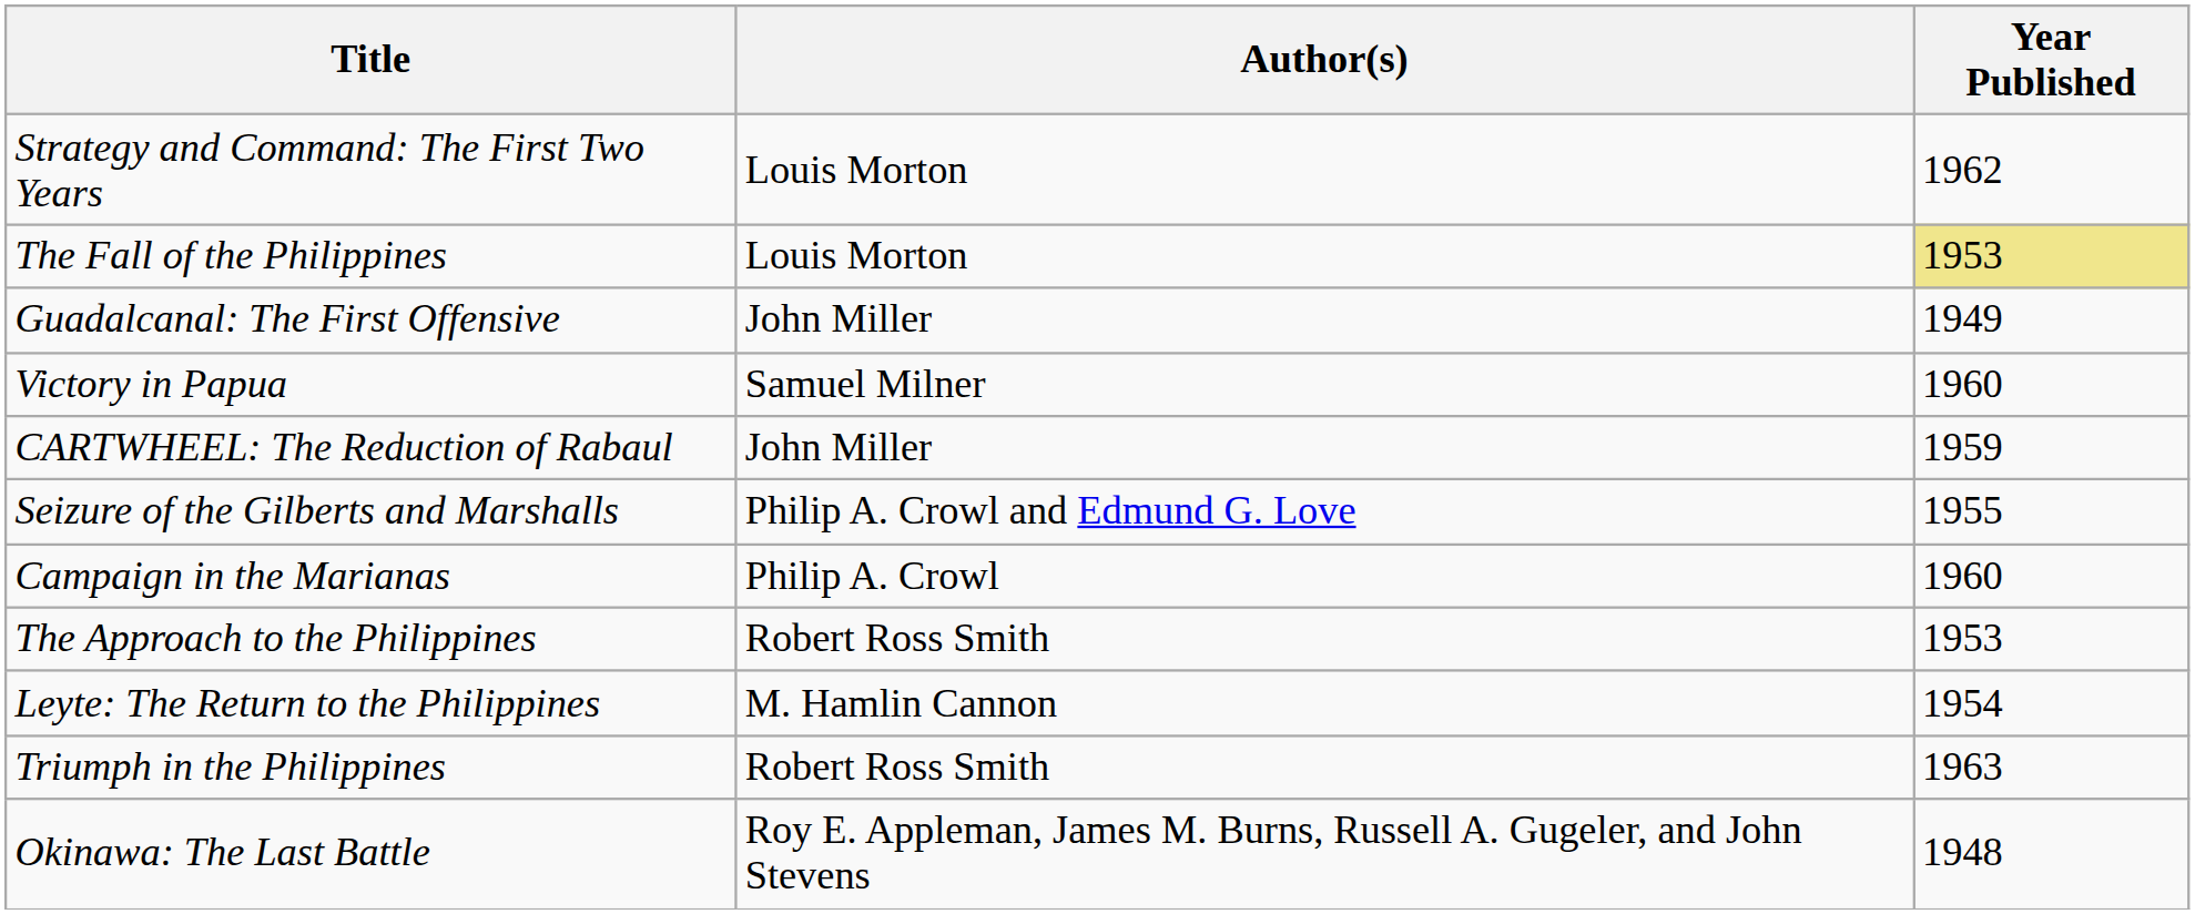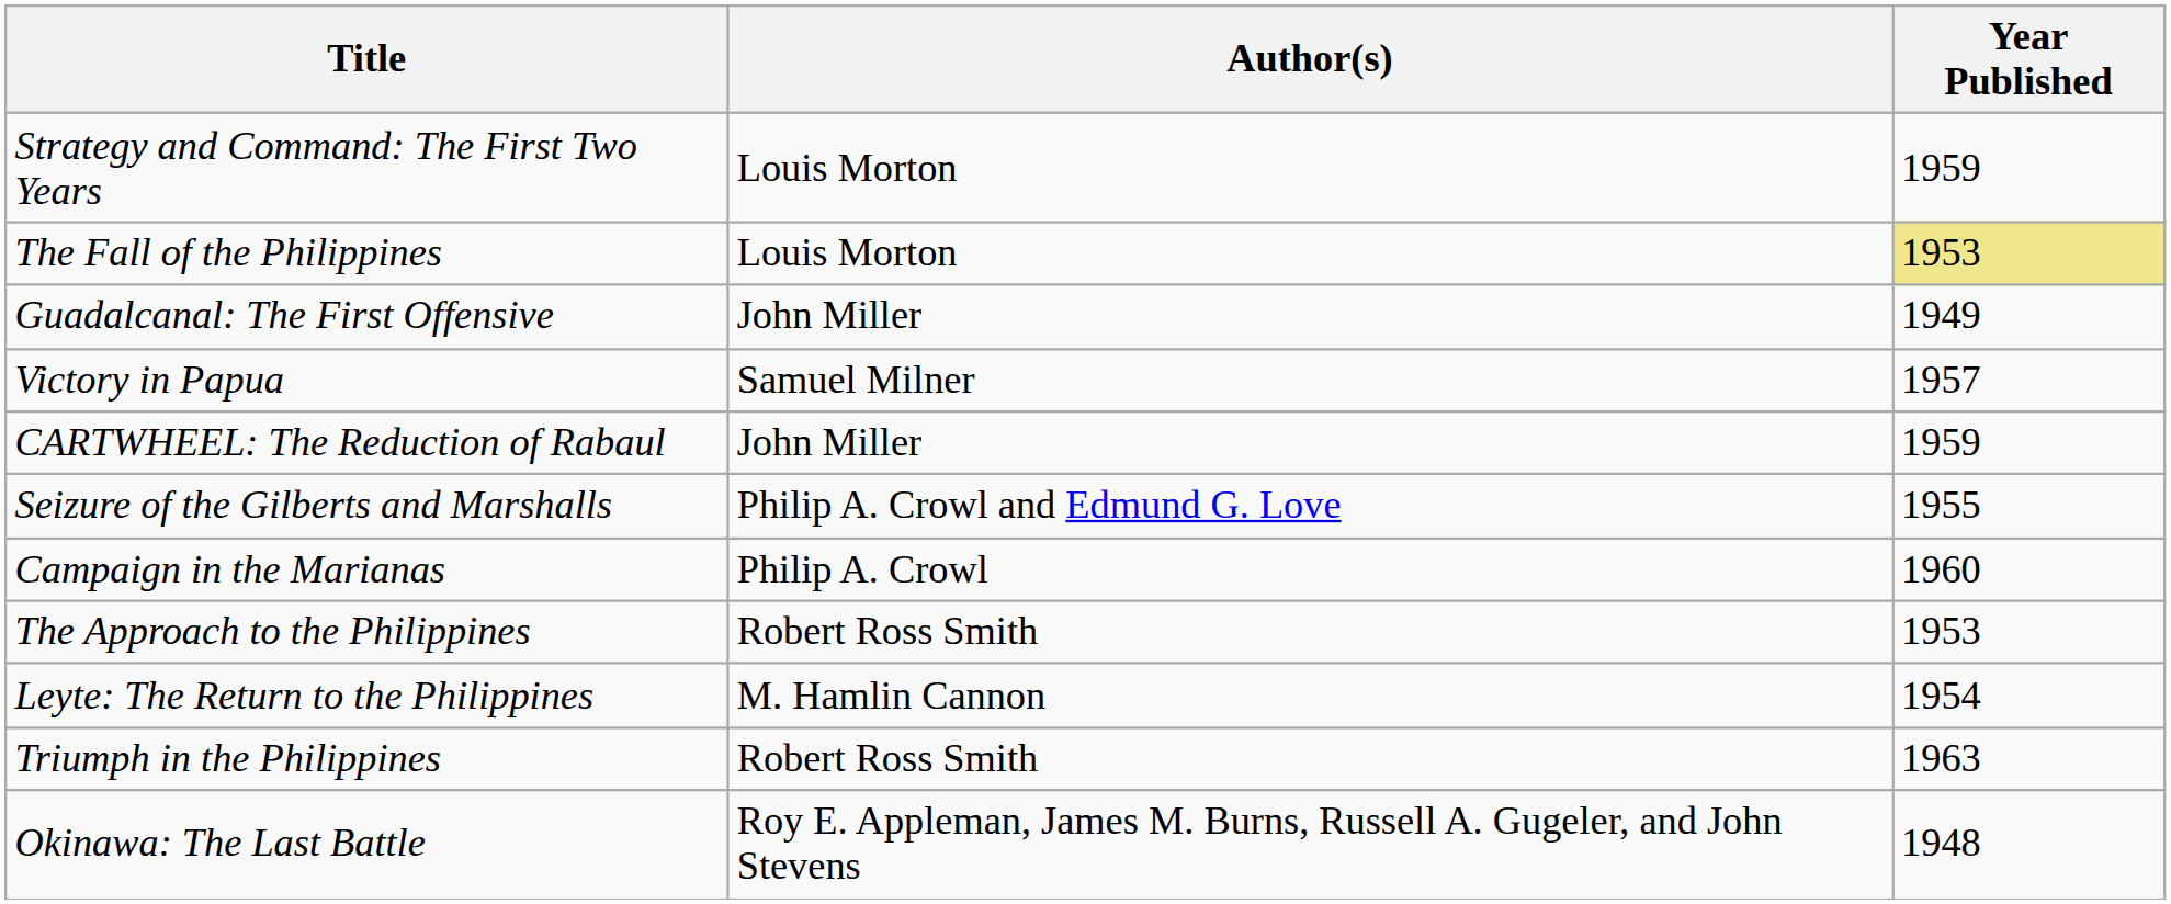Strategy and Command: The First Two Years | Year Published: 1962 -> 1959
Victory in Papua | Year Published: 1960 -> 1957
